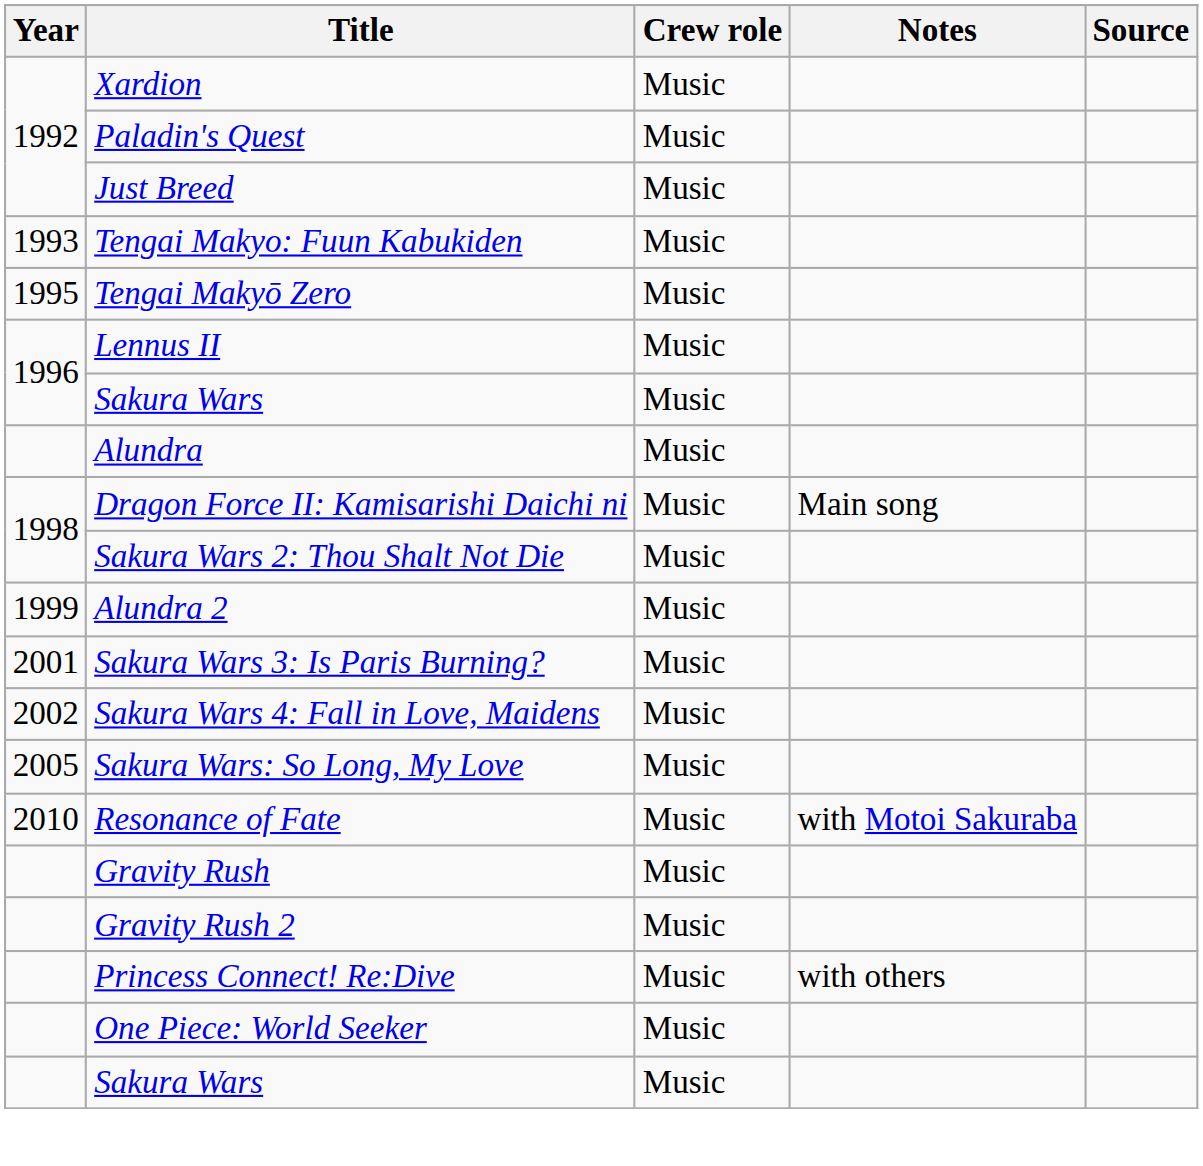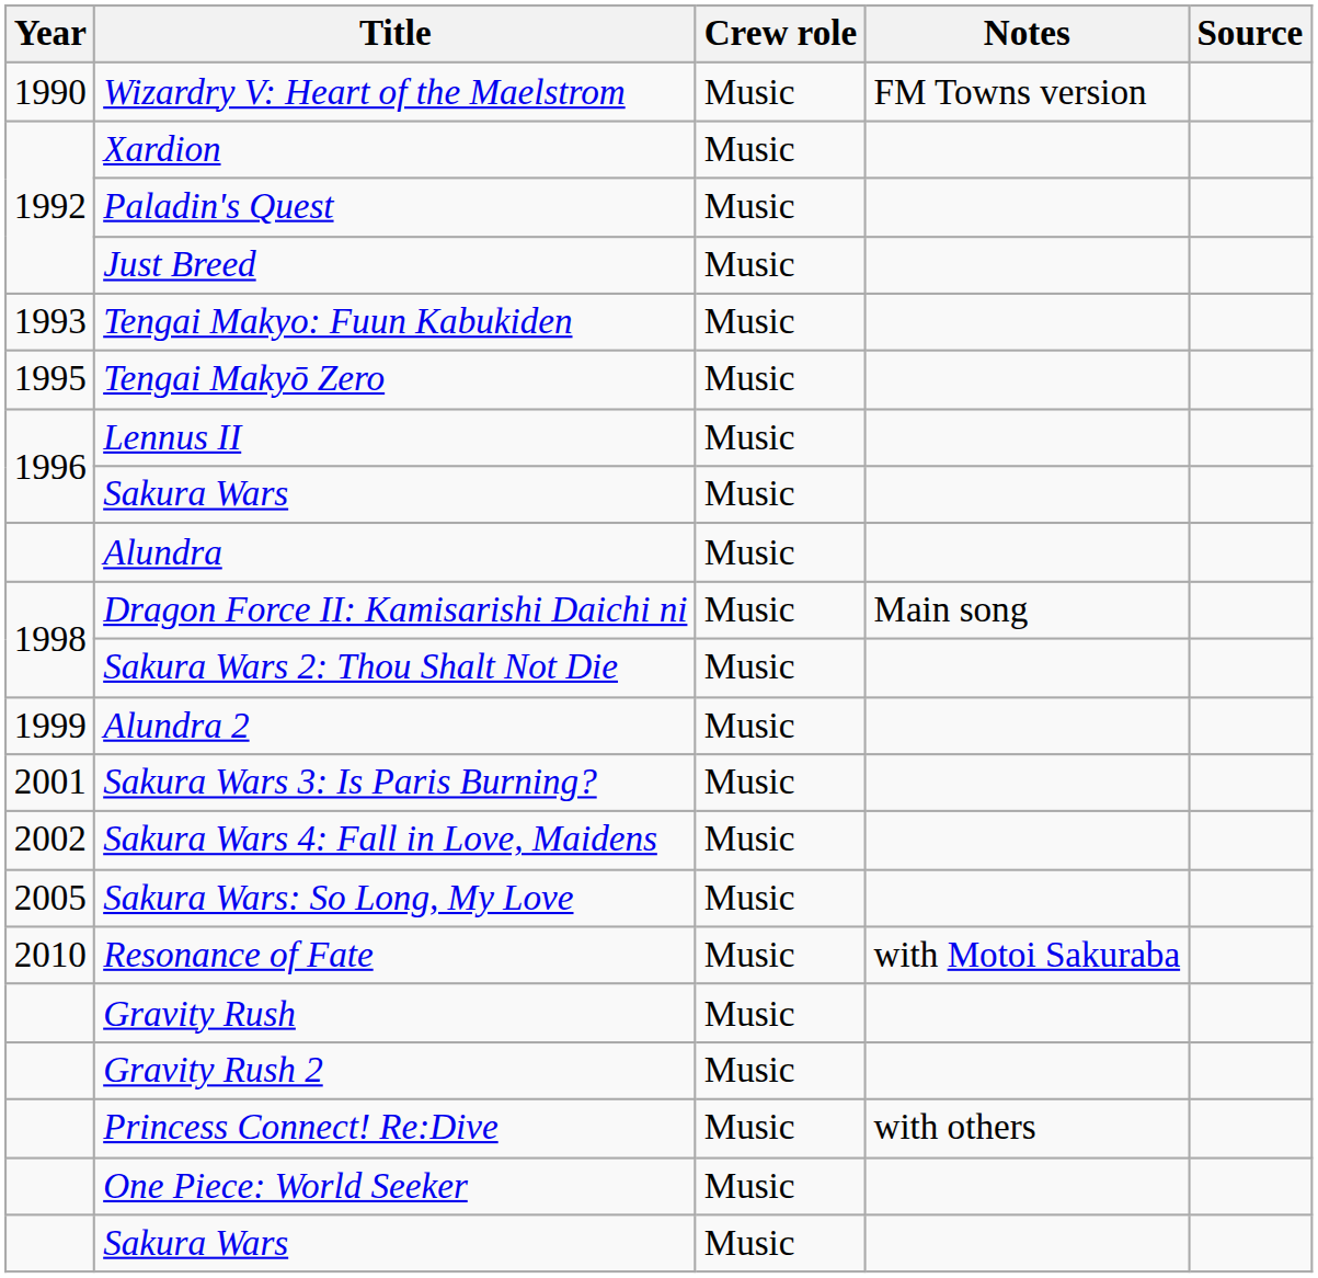+ row: 1990 | Wizardry V: Heart of the Maelstrom | Music | FM Towns version
